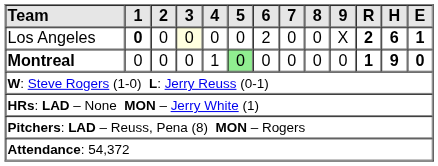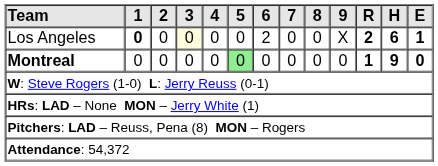Montreal | 4: 1 -> 0
